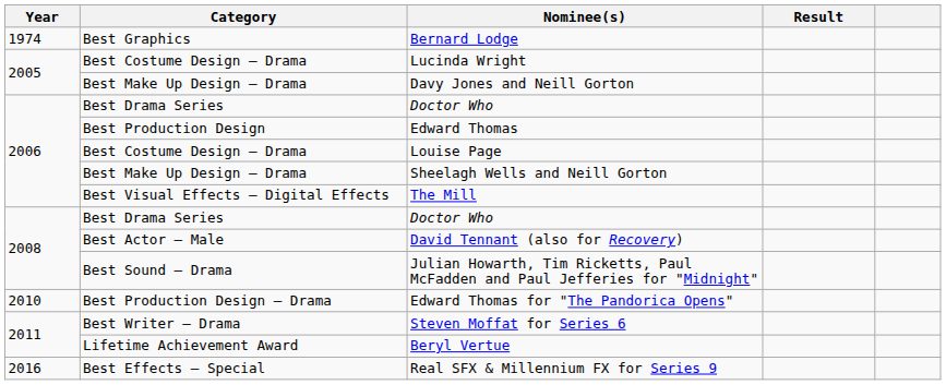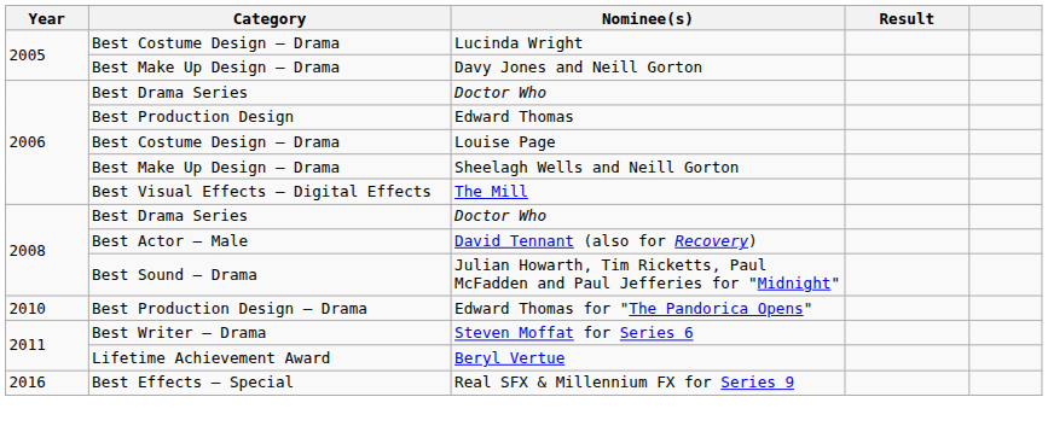- row: 1974 | Best Graphics | Bernard Lodge
